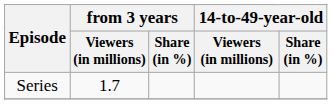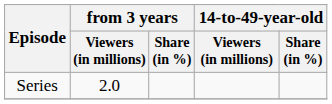Series | from 3 years / Viewers (in millions): 1.7 -> 2.0
